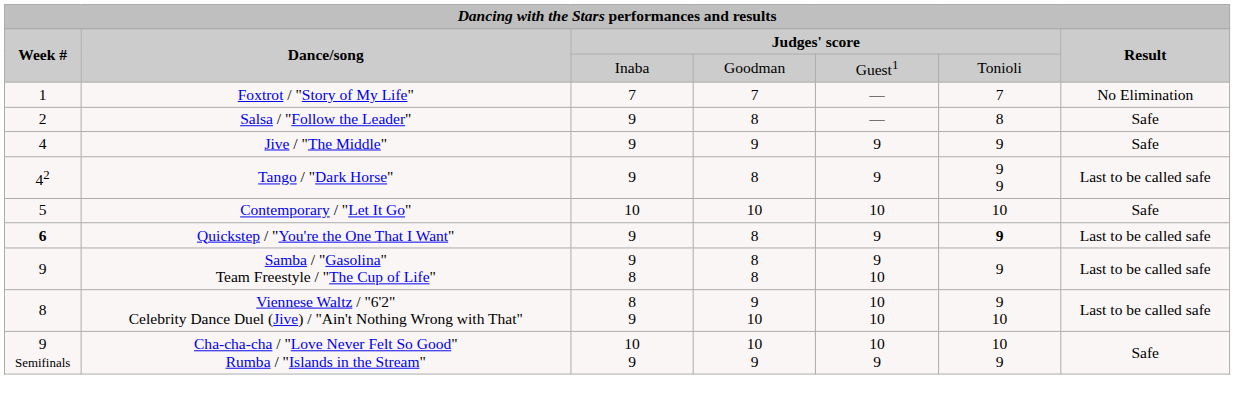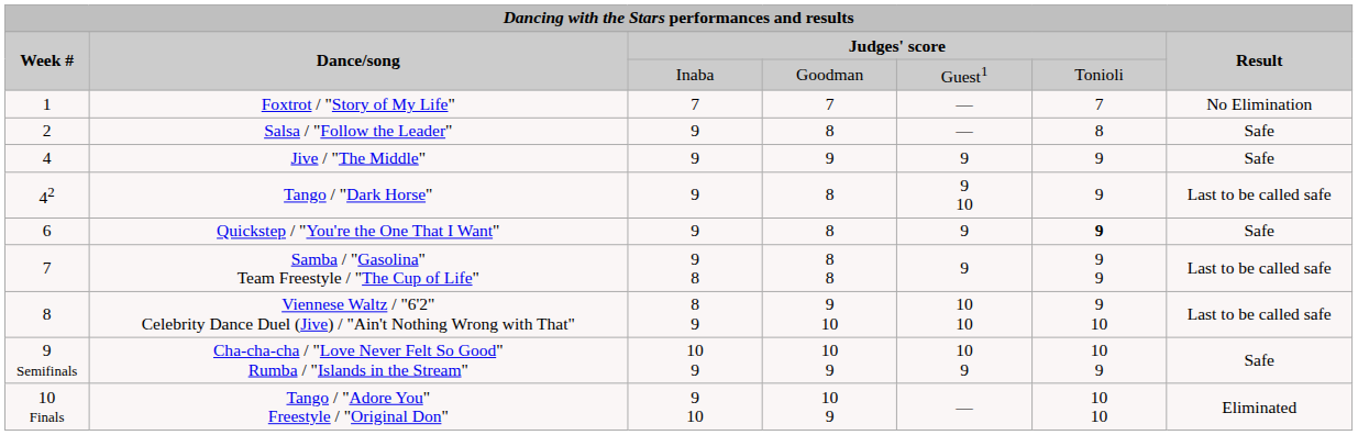Tango / "Dark Horse" | column 5: 9 -> 9 10
Tango / "Dark Horse" | column 6: 9 9 -> 9
- row: 5 | Contemporary / "Let It Go" | 10 | 10 | 10 | 10 | Safe
Quickstep / "You're the One That I Want" | Week #: bold -> normal
Quickstep / "You're the One That I Want" | Result: Last to be called safe -> Safe
Samba / "Gasolina" Team Freestyle / "The Cup of Life" | Week #: 9 -> 7
Samba / "Gasolina" Team Freestyle / "The Cup of Life" | column 5: 9 10 -> 9
Samba / "Gasolina" Team Freestyle / "The Cup of Life" | column 6: 9 -> 9 9
+ row: 10 Finals | Tango / "Adore You" Freestyle / "Original Don" | 9 10 | 10 9 | — | 10 10 | Eliminated
